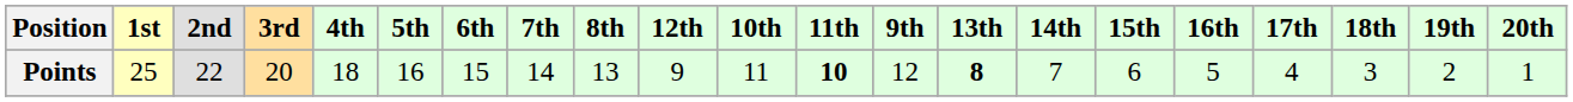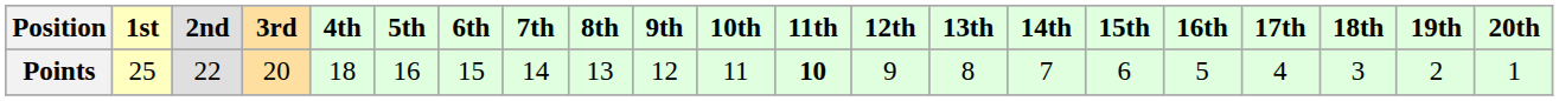columns swapped: 9th <-> 12th
Points | 13th: bold -> normal
